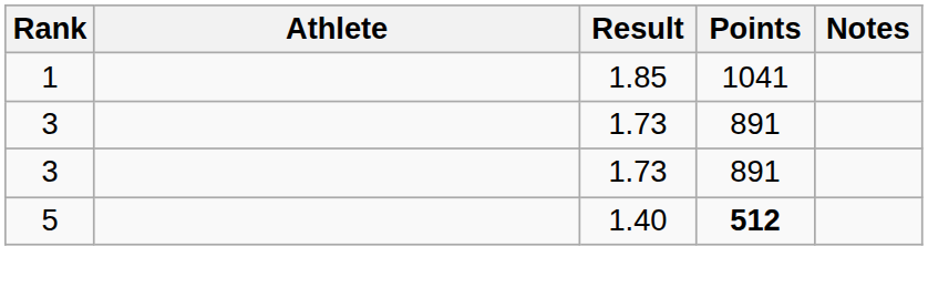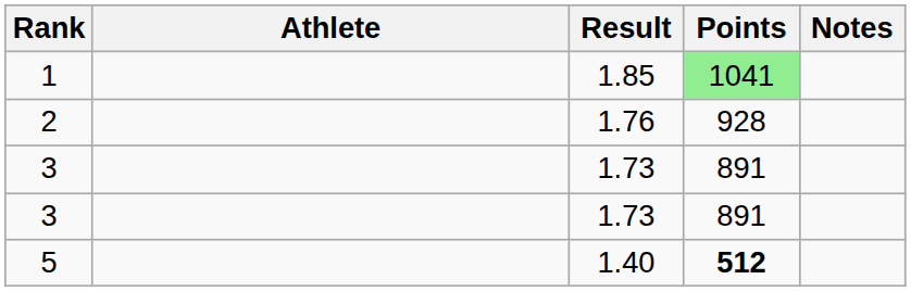1 | Points: no background -> lightgreen background
+ row: 2 | 1.76 | 928
